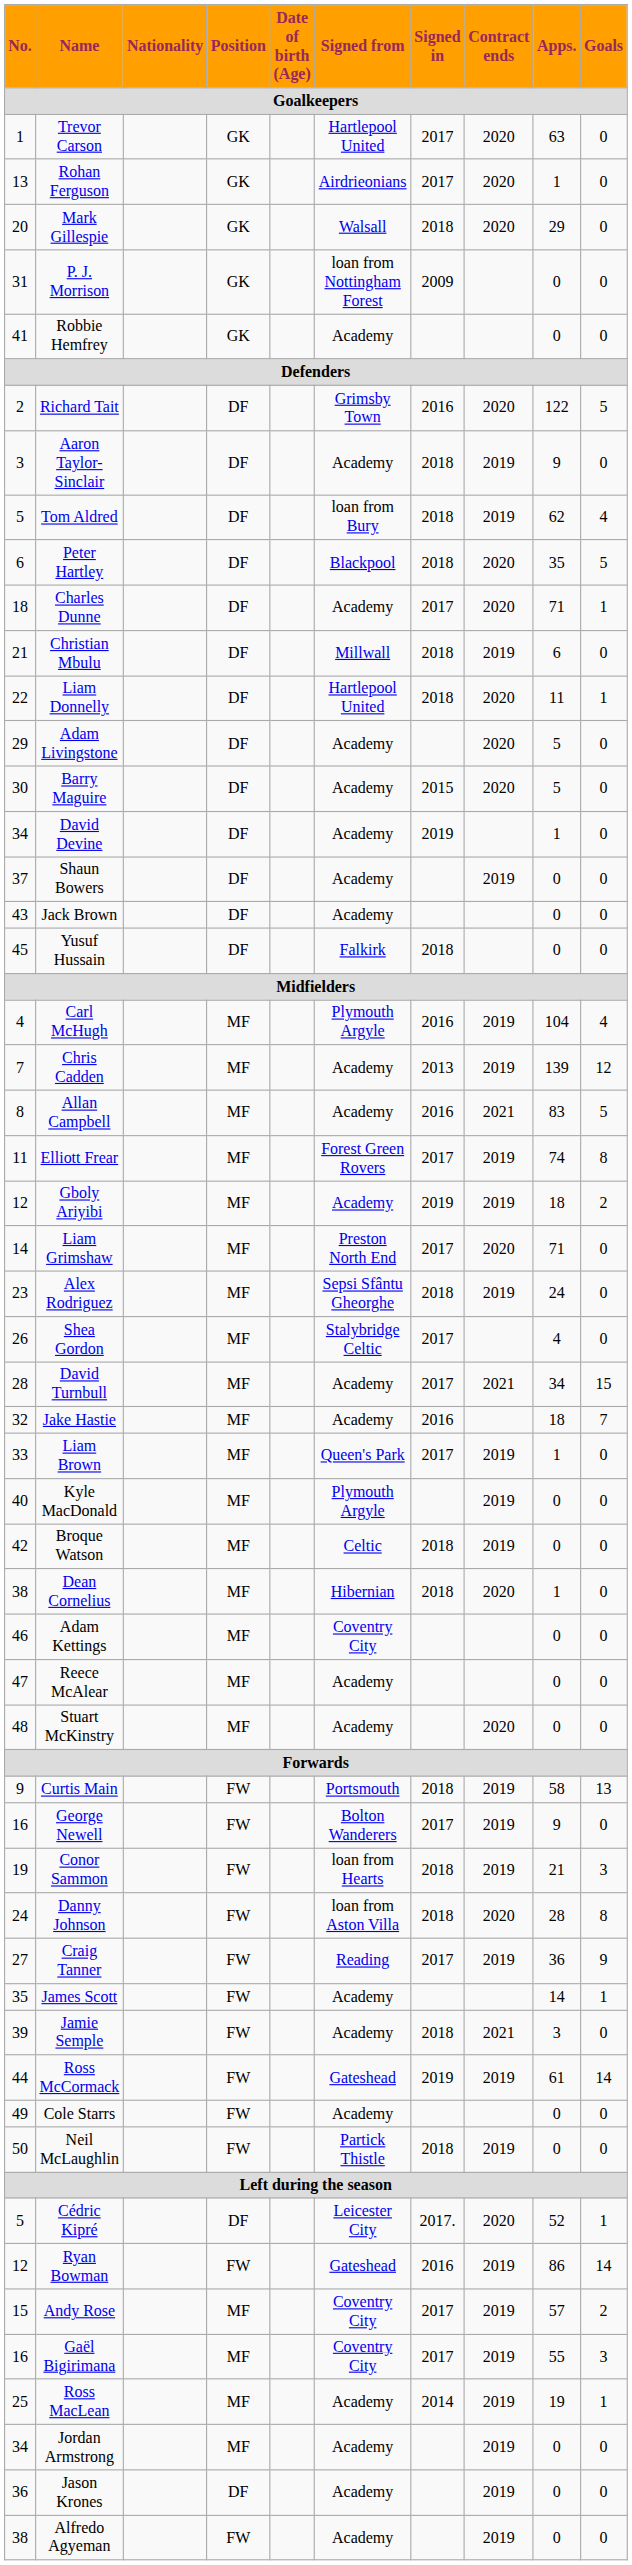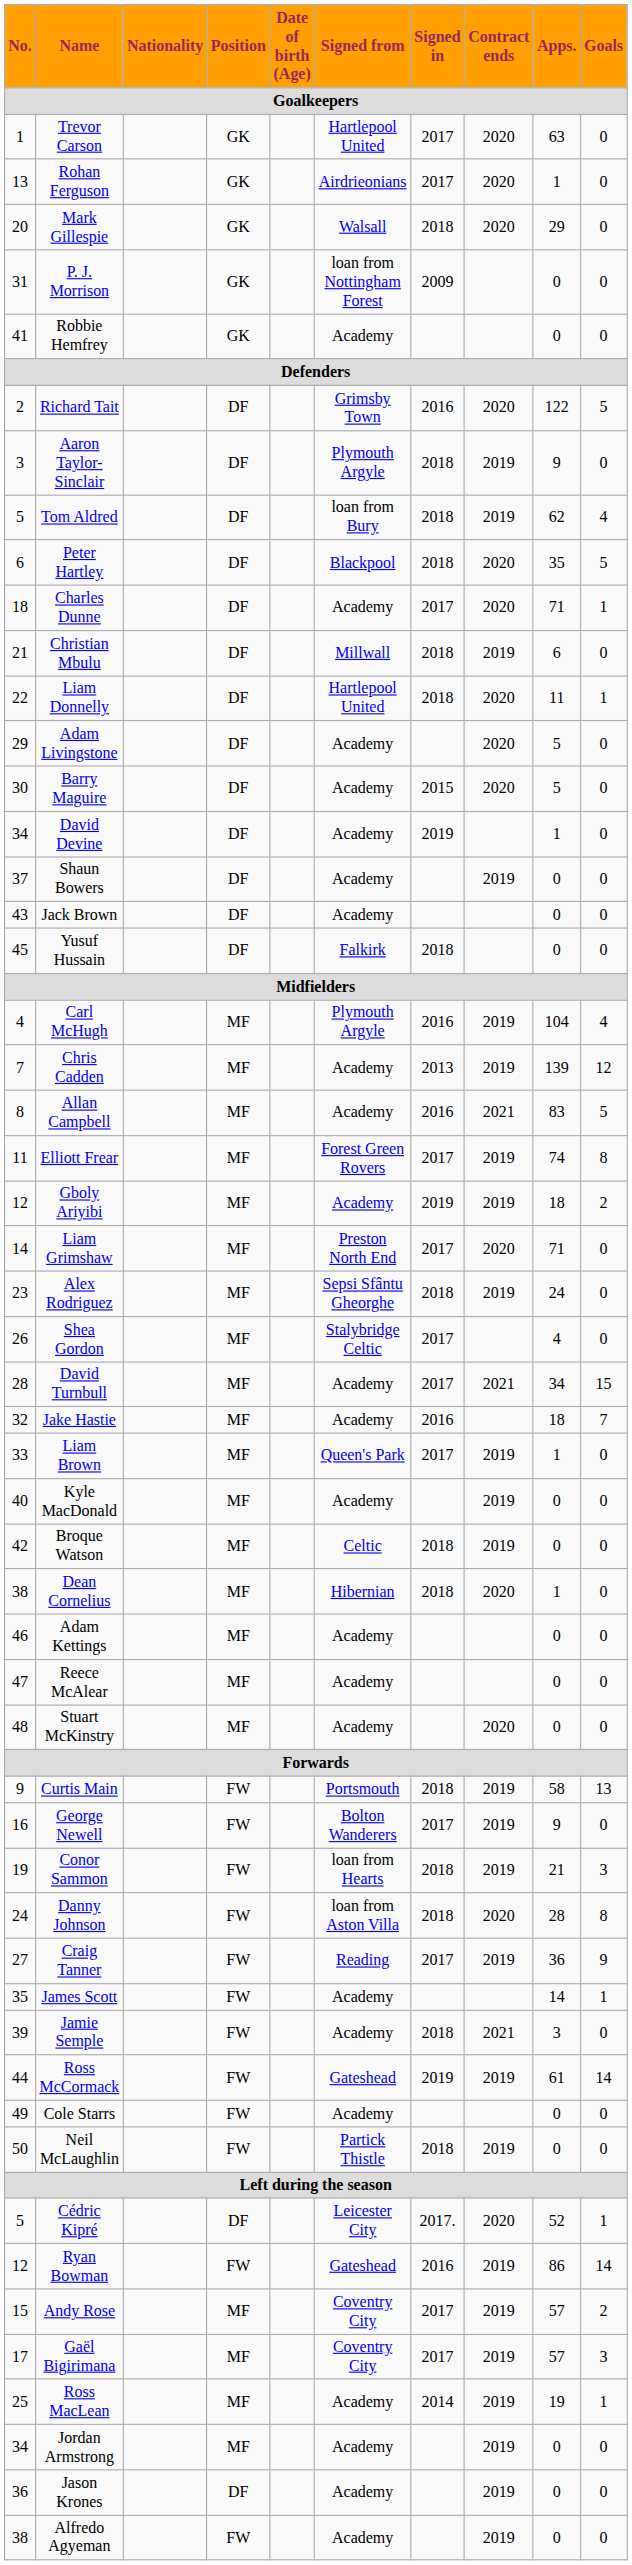Aaron Taylor-Sinclair | Signed from: Academy -> Plymouth Argyle
Kyle MacDonald | Signed from: Plymouth Argyle -> Academy
Adam Kettings | Signed from: Coventry City -> Academy
Gaël Bigirimana | No.: 16 -> 17
Gaël Bigirimana | Apps.: 55 -> 57
